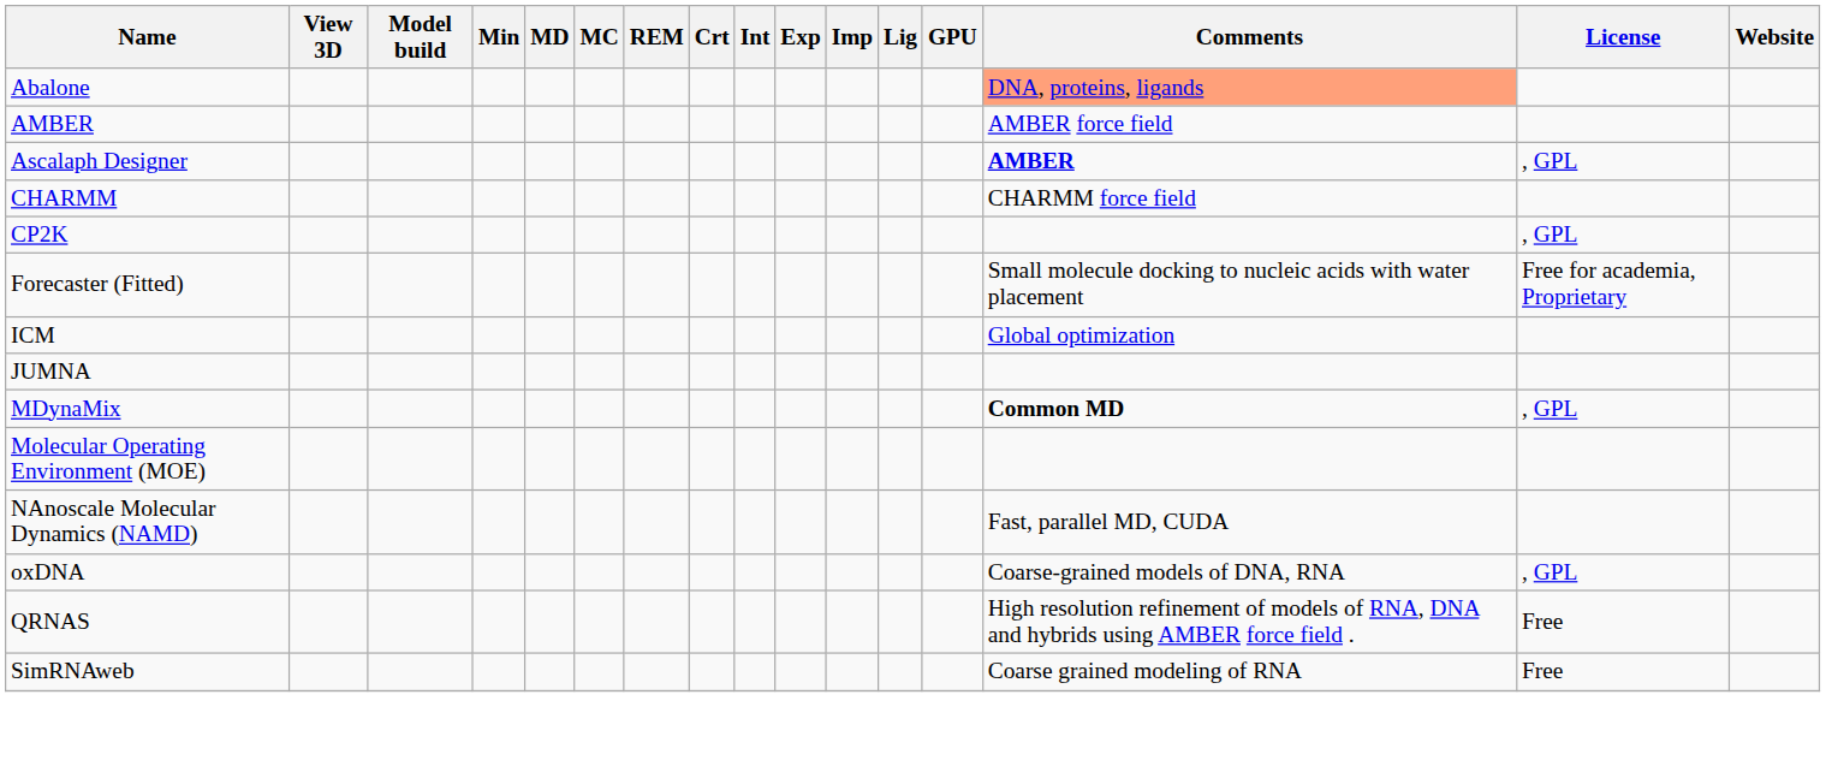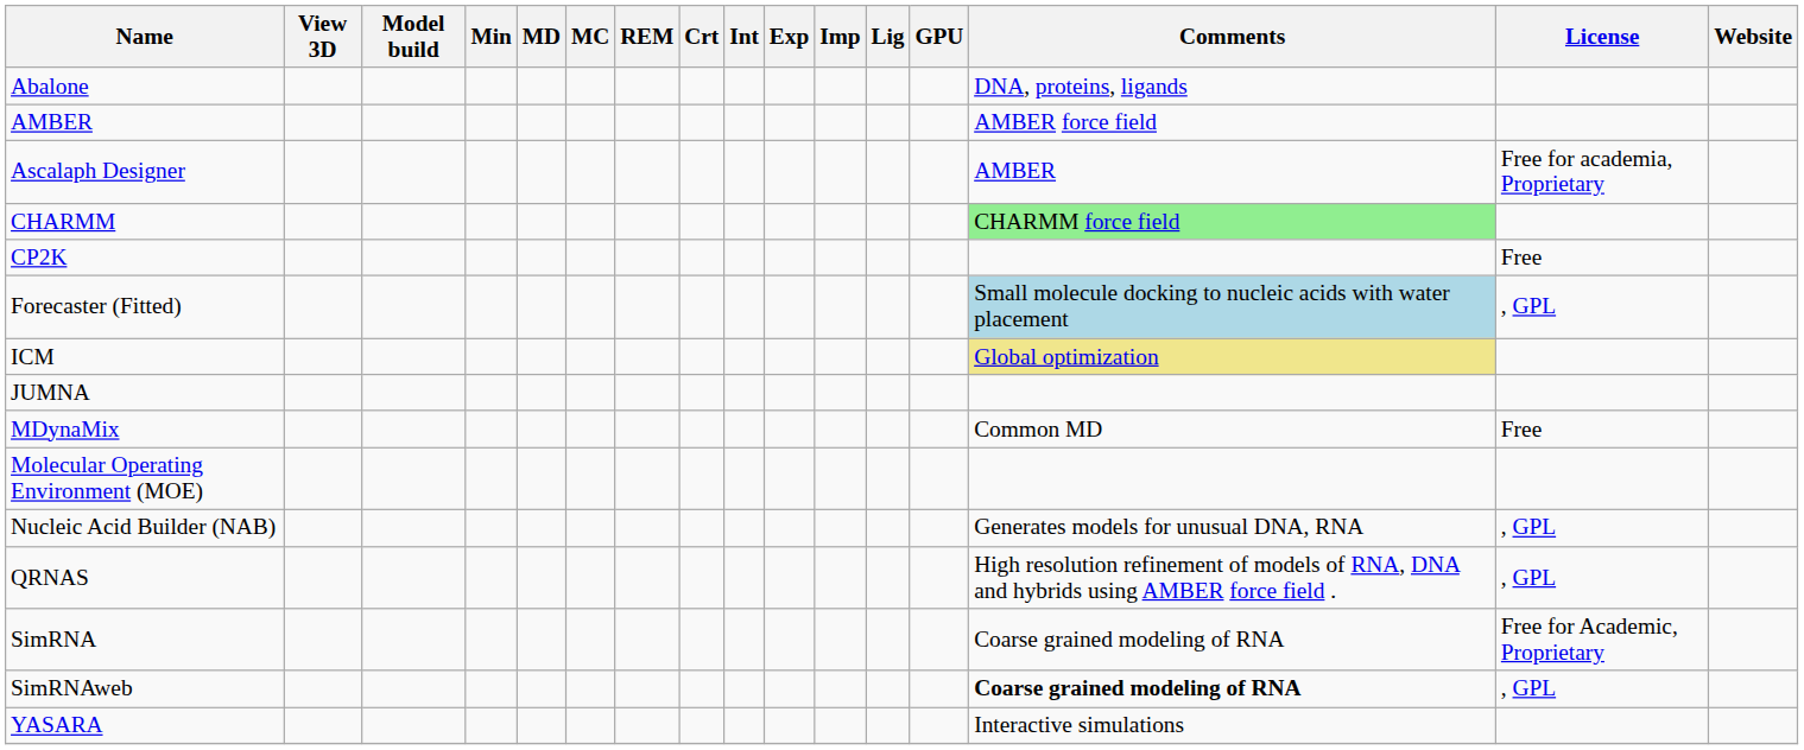Abalone | Comments: lightsalmon background -> no background
Ascalaph Designer | Comments: bold -> normal
Ascalaph Designer | License: , GPL -> Free for academia, Proprietary
CHARMM | Comments: no background -> lightgreen background
CP2K | License: , GPL -> Free
Forecaster (Fitted) | Comments: no background -> lightblue background
Forecaster (Fitted) | License: Free for academia, Proprietary -> , GPL
ICM | Comments: no background -> khaki background
MDynaMix | Comments: bold -> normal
MDynaMix | License: , GPL -> Free
+ row: Nucleic Acid Builder (NAB) | Generates models for unusual DNA, RNA | , GPL
- row: NAnoscale Molecular Dynamics (NAMD) | Fast, parallel MD, CUDA
- row: oxDNA | Coarse-grained models of DNA, RNA | , GPL
QRNAS | License: Free -> , GPL
+ row: SimRNA | Coarse grained modeling of RNA | Free for Academic, Proprietary
SimRNAweb | Comments: normal -> bold
SimRNAweb | License: Free -> , GPL
+ row: YASARA | Interactive simulations
